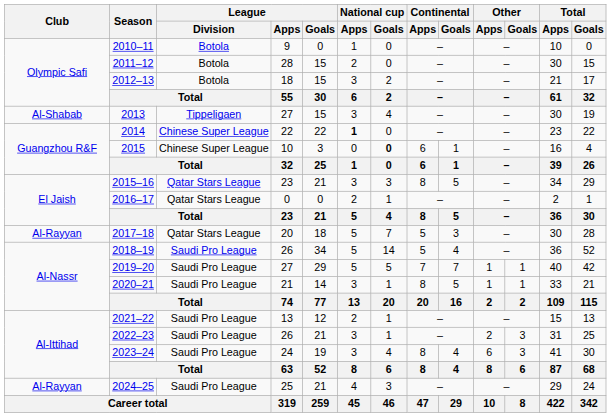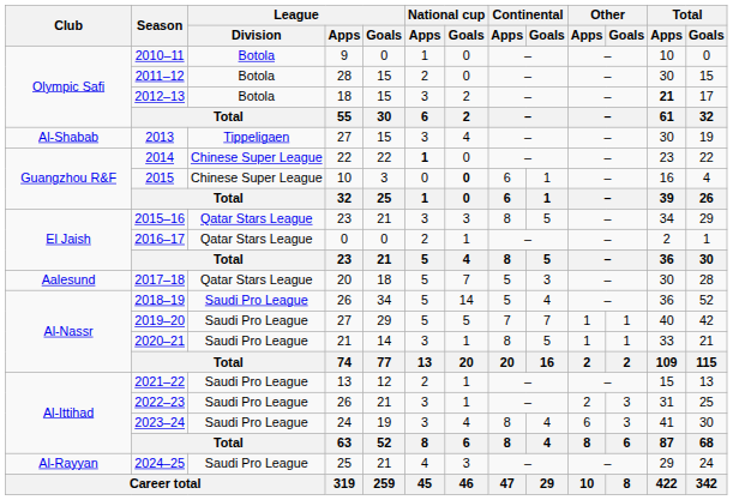2012–13 | Total / Apps: normal -> bold
2017–18 | Club: Al-Rayyan -> Aalesund
